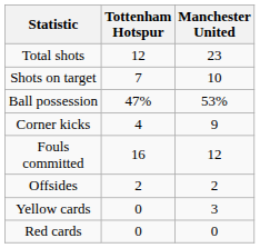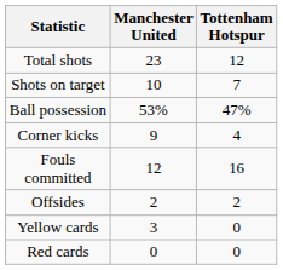columns swapped: Manchester United <-> Tottenham Hotspur
